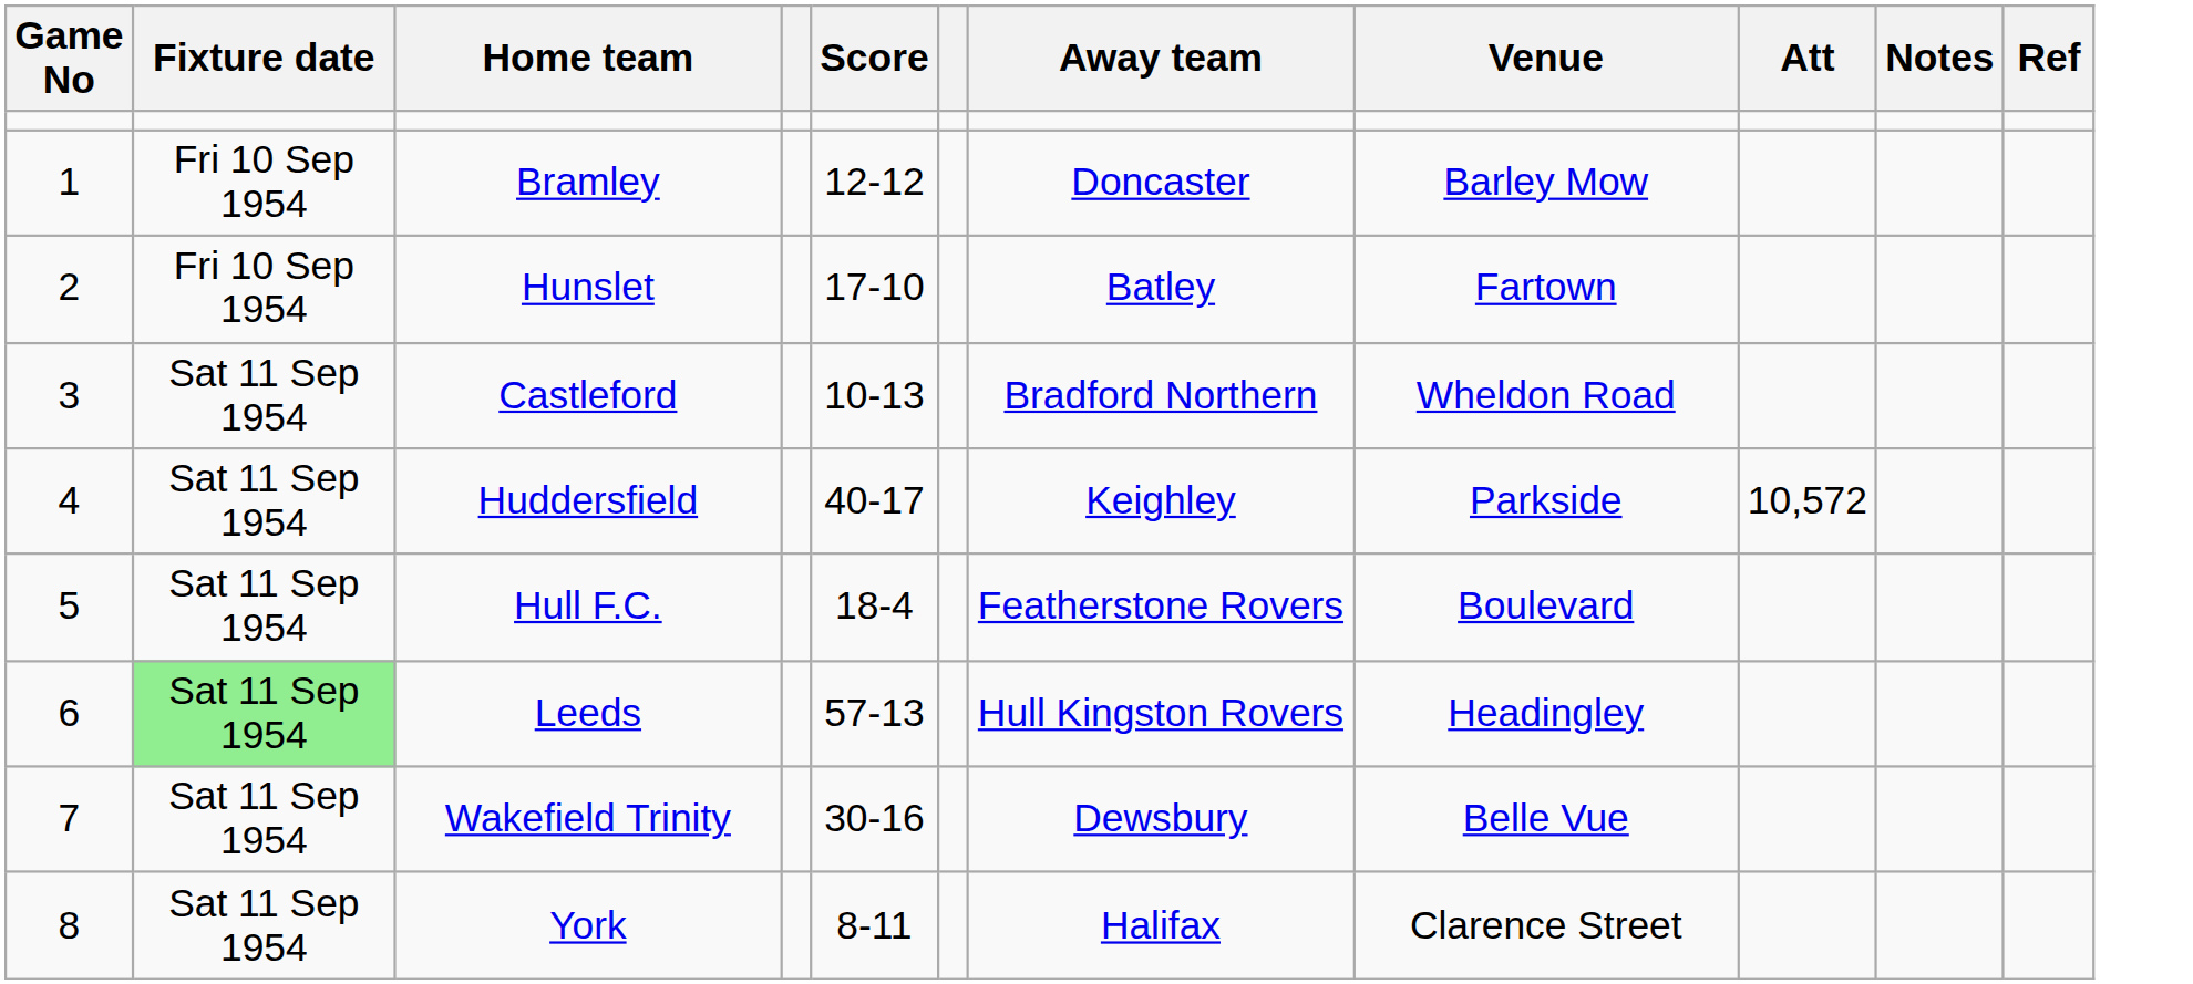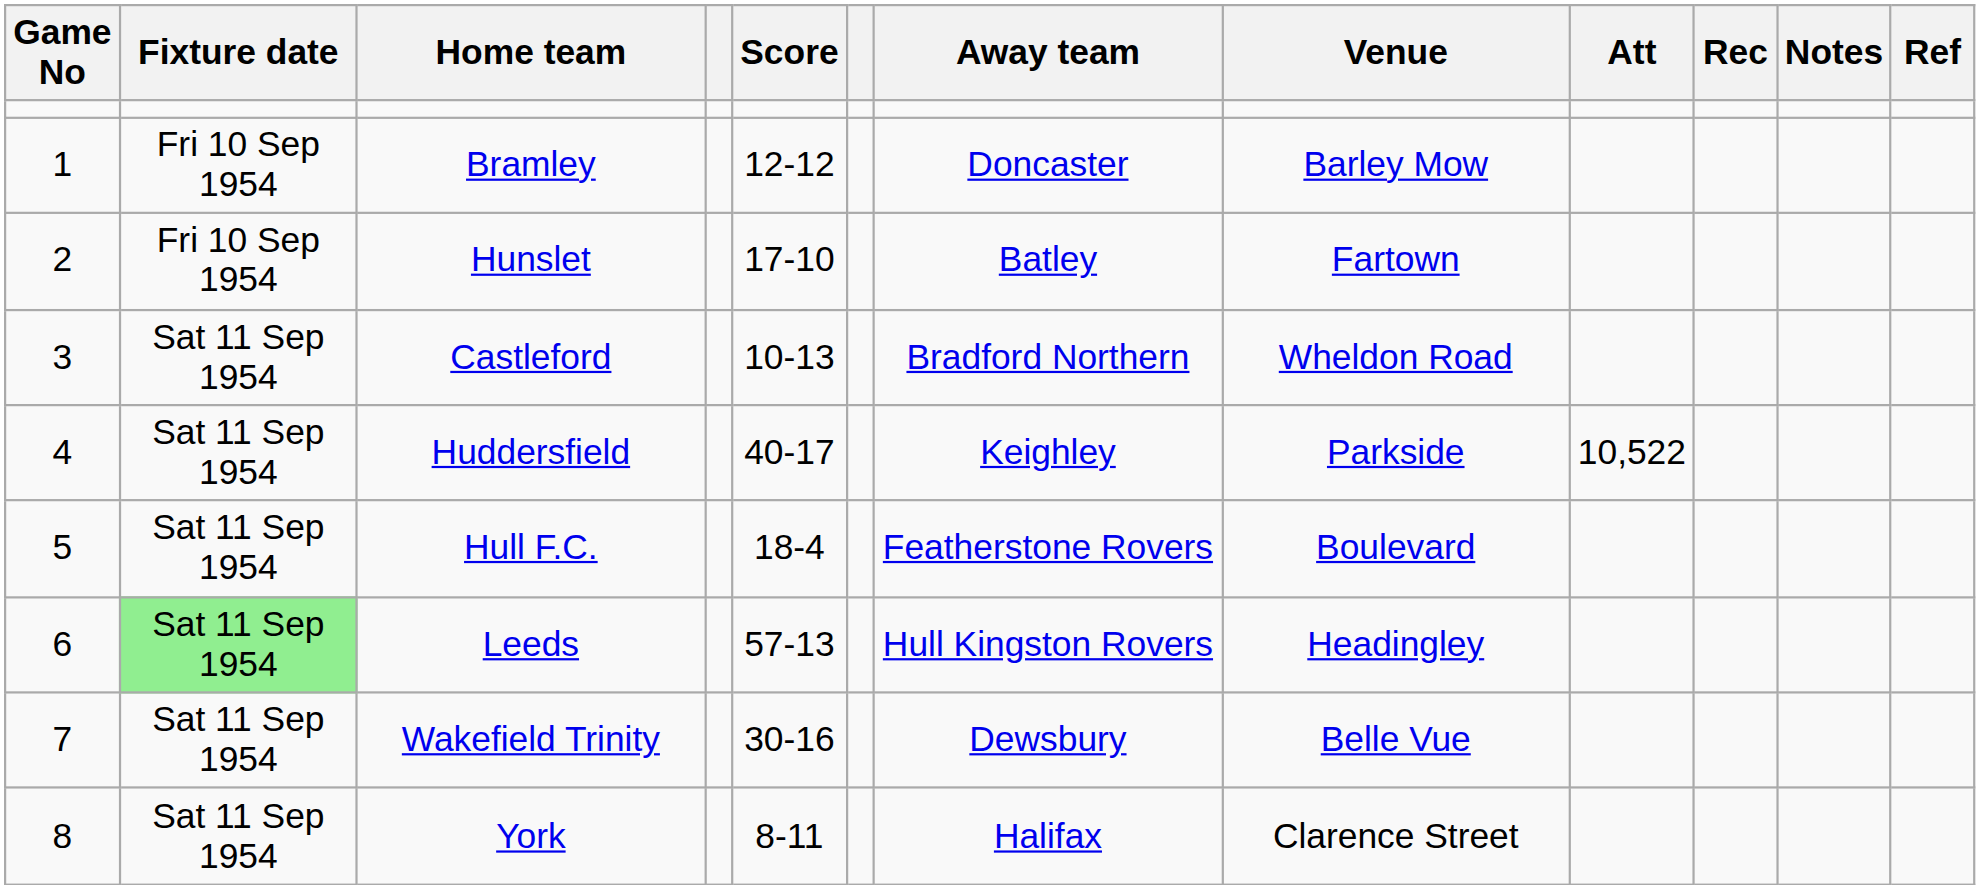+ column: Rec
Huddersfield | Att: 10,572 -> 10,522
